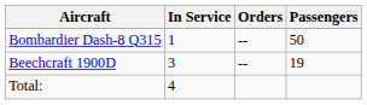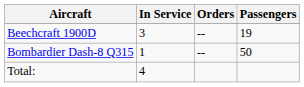rows swapped: Bombardier Dash-8 Q315 <-> Beechcraft 1900D
